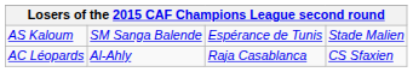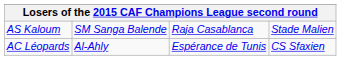AS Kaloum | column 3: Espérance de Tunis -> Raja Casablanca
AC Léopards | column 3: Raja Casablanca -> Espérance de Tunis
